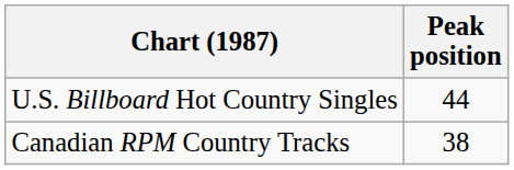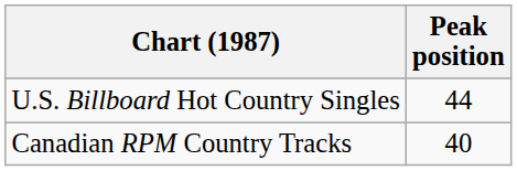Canadian RPM Country Tracks | Peak position: 38 -> 40
